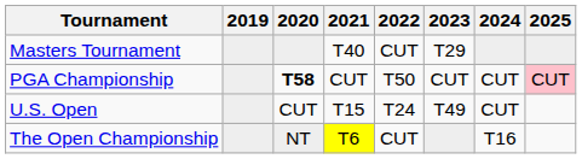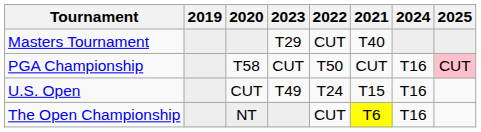columns swapped: 2021 <-> 2023
PGA Championship | 2020: bold -> normal
PGA Championship | 2024: CUT -> T16
U.S. Open | 2024: CUT -> T16
